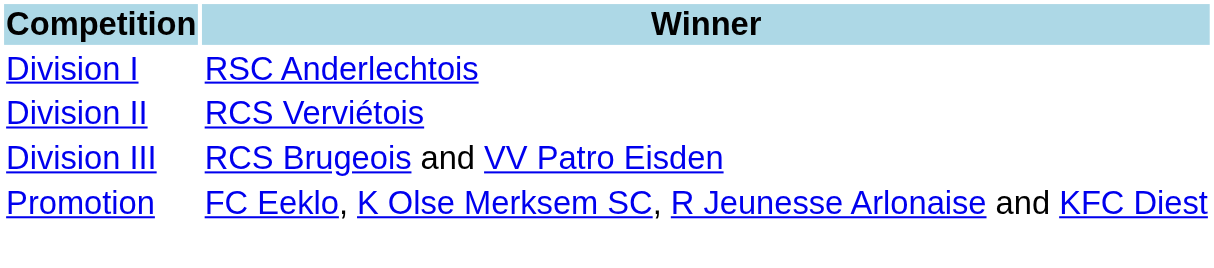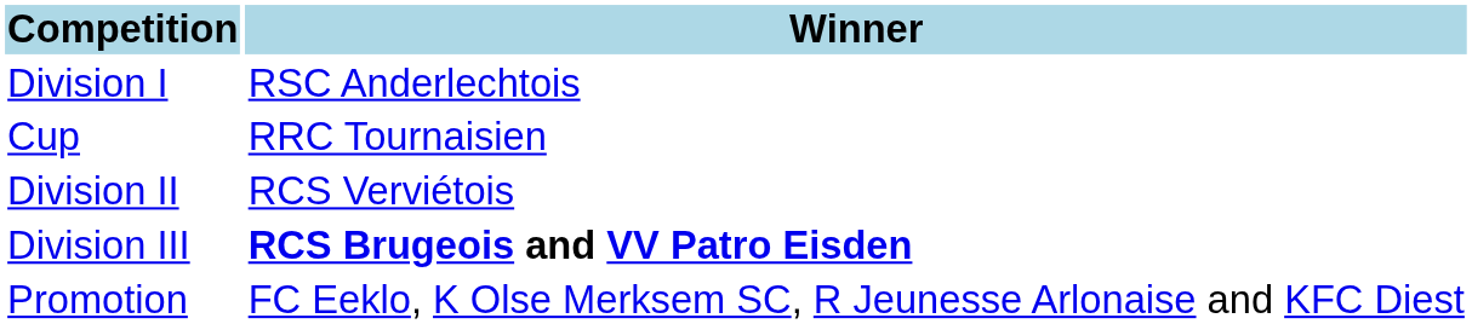+ row: Cup | RRC Tournaisien
Division III | Winner: normal -> bold
